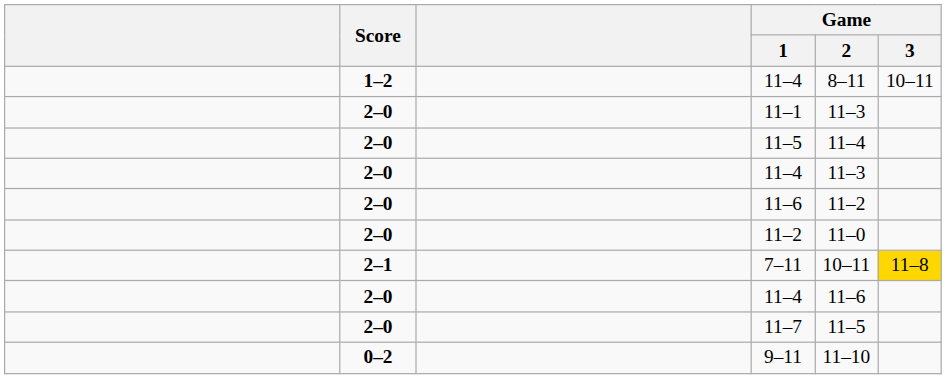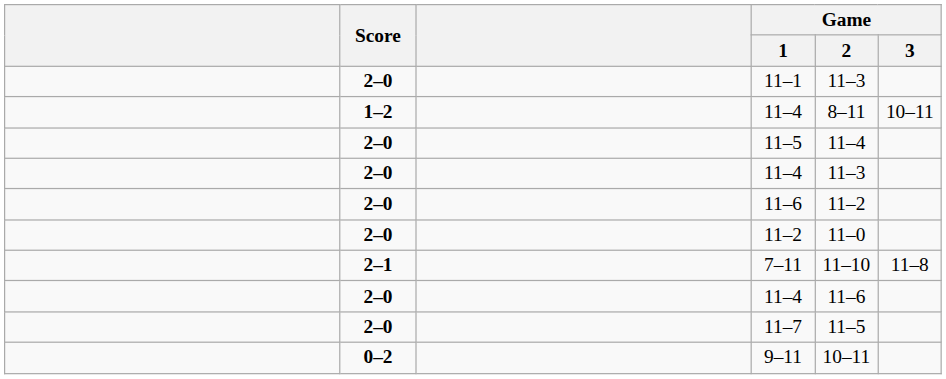rows swapped: 11–1 <-> 1–2 / 11–4
7–11 | Game / 2: 10–11 -> 11–10
7–11 | Game / 3: gold background -> no background
9–11 | Game / 2: 11–10 -> 10–11
